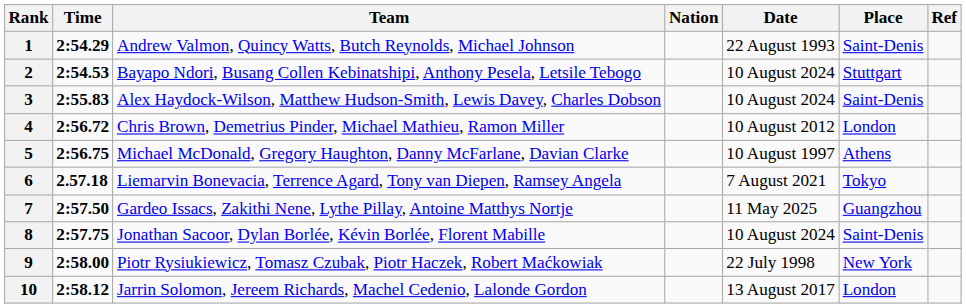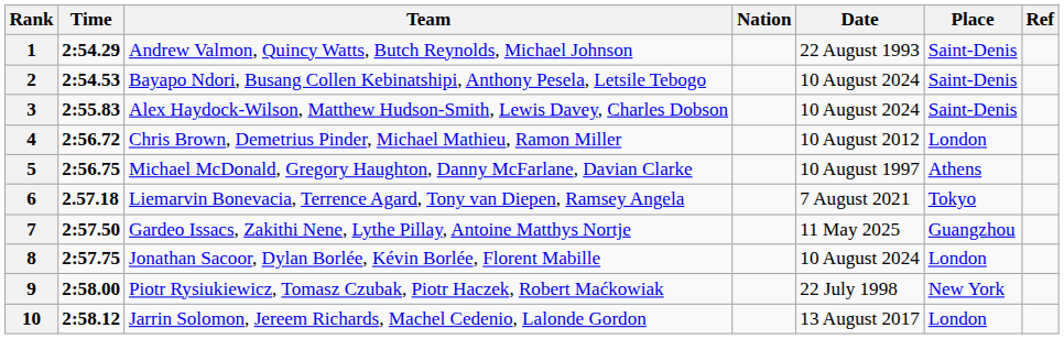2 | Place: Stuttgart -> Saint-Denis
8 | Place: Saint-Denis -> London
